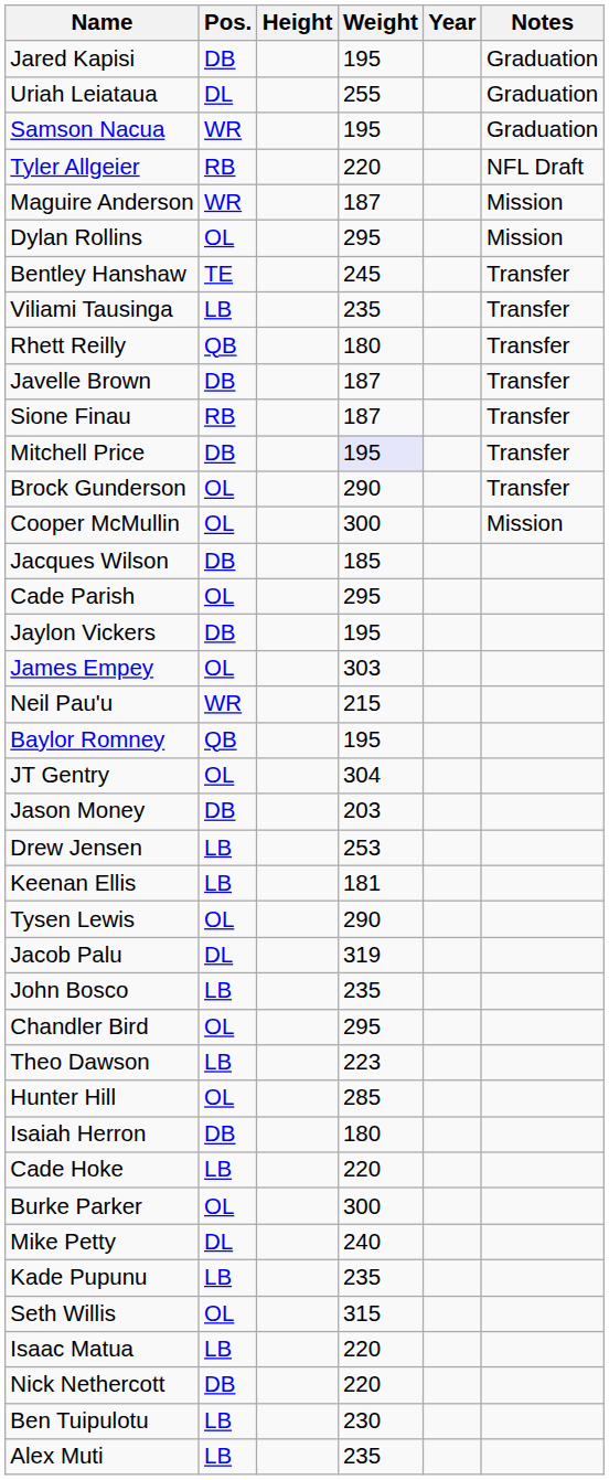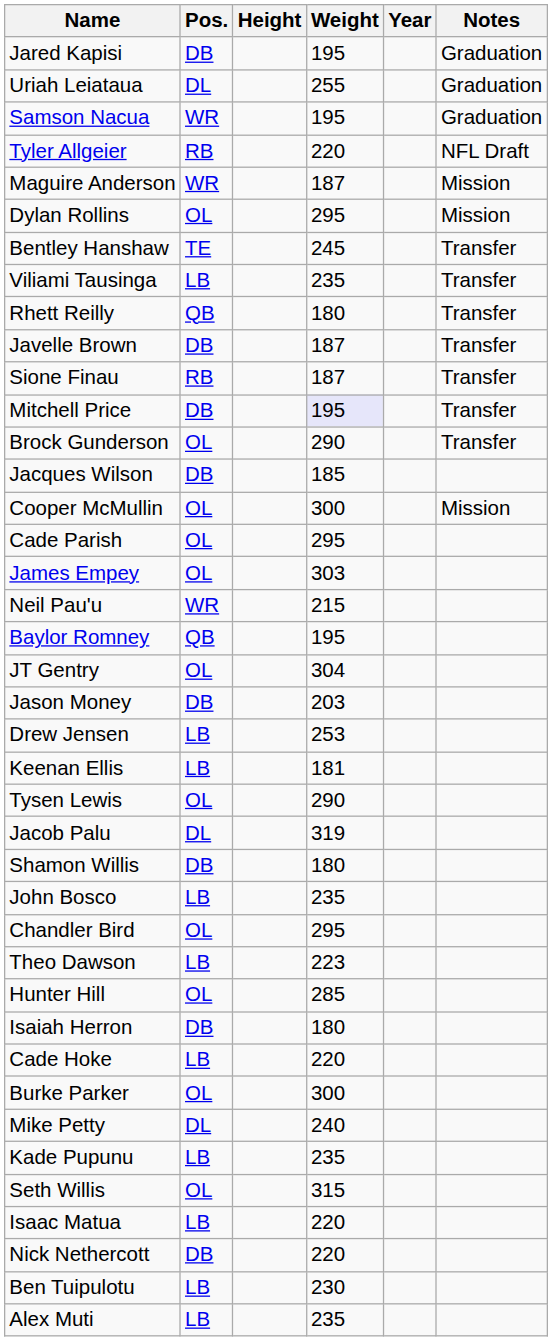rows swapped: Cooper McMullin <-> Jacques Wilson
- row: Jaylon Vickers | DB | 195
+ row: Shamon Willis | DB | 180
